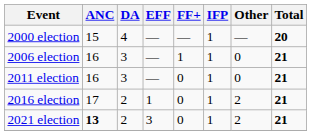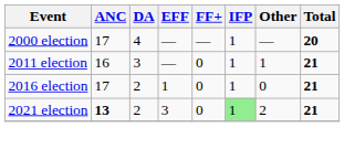2000 election | ANC: 15 -> 17
- row: 2006 election | 16 | 3 | — | 1 | 1 | 0 | 21
2011 election | Other: 0 -> 1
2016 election | Other: 2 -> 0
2021 election | IFP: no background -> lightgreen background
